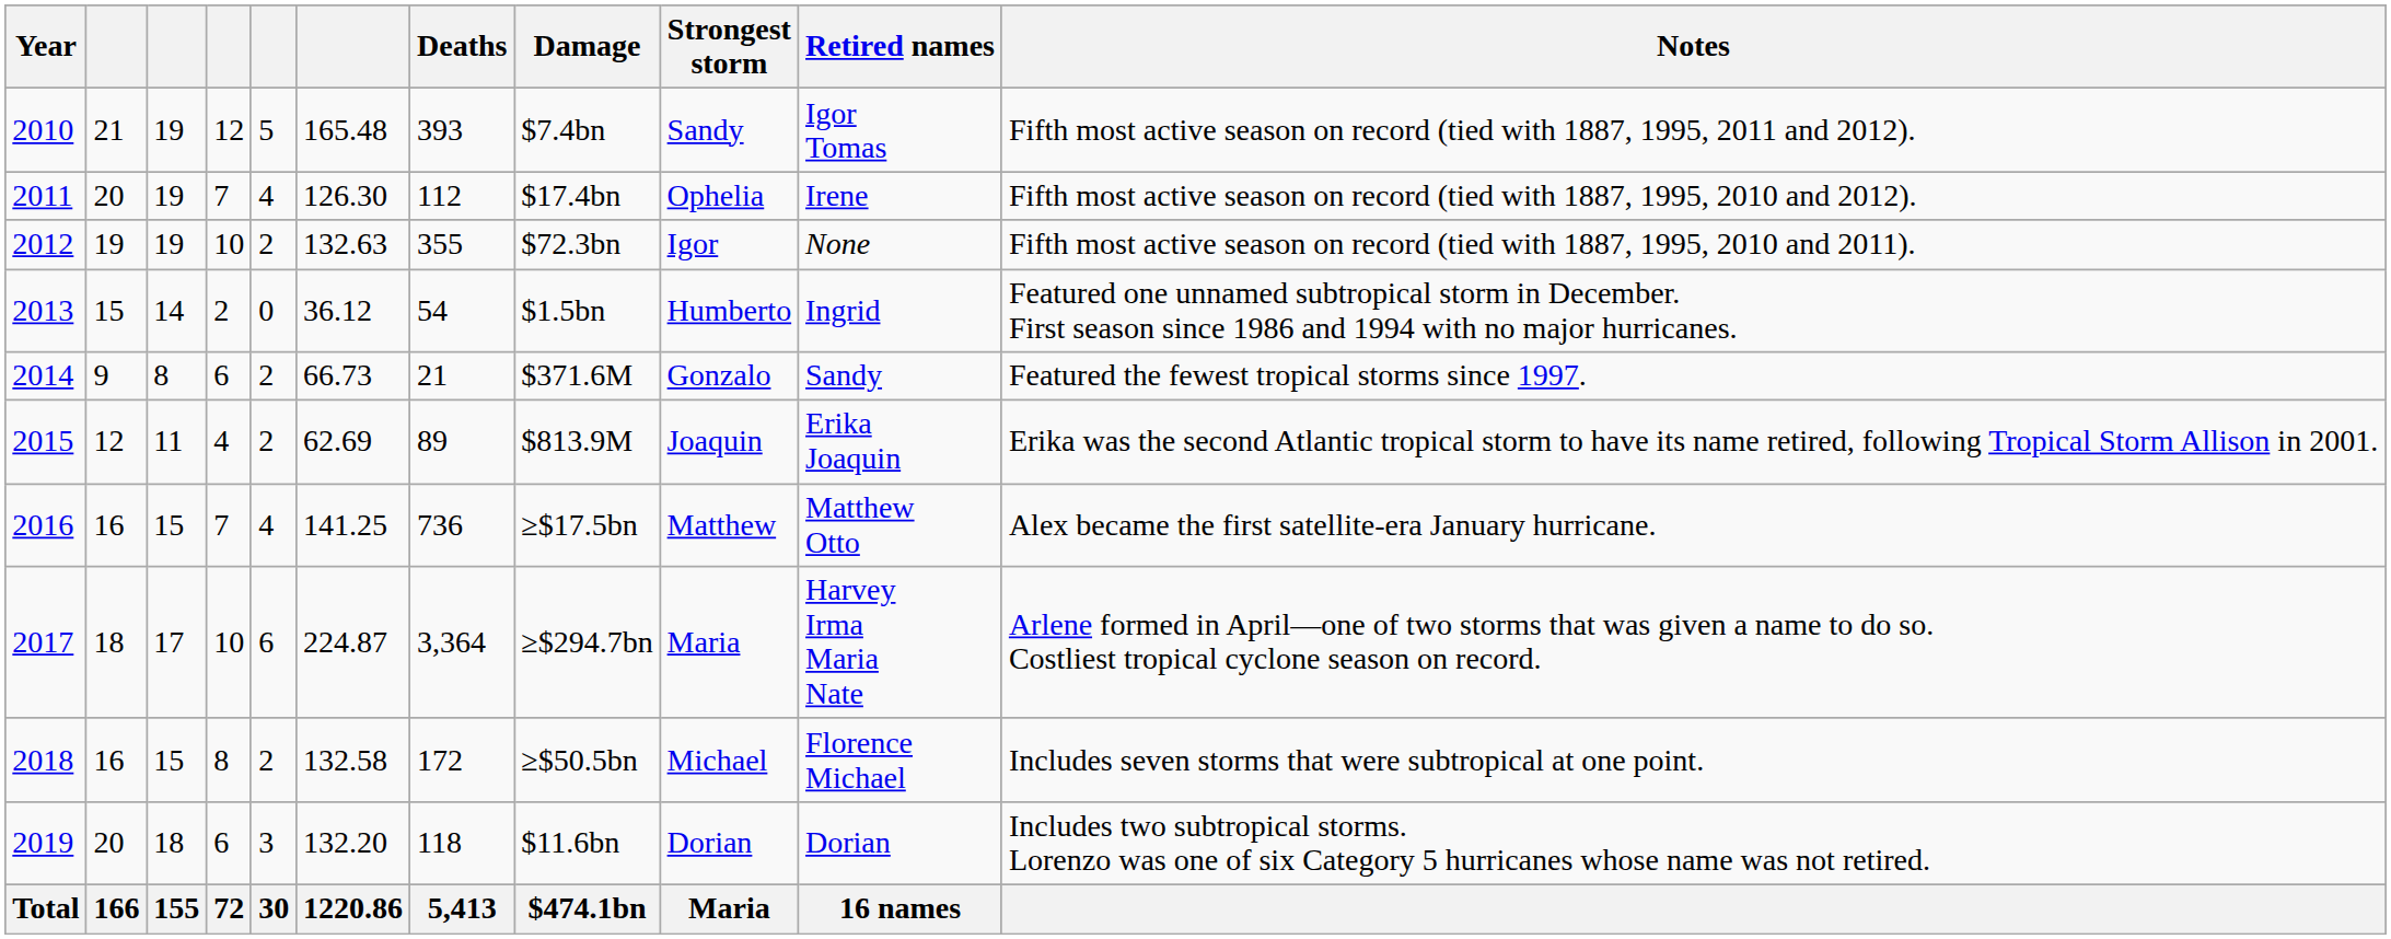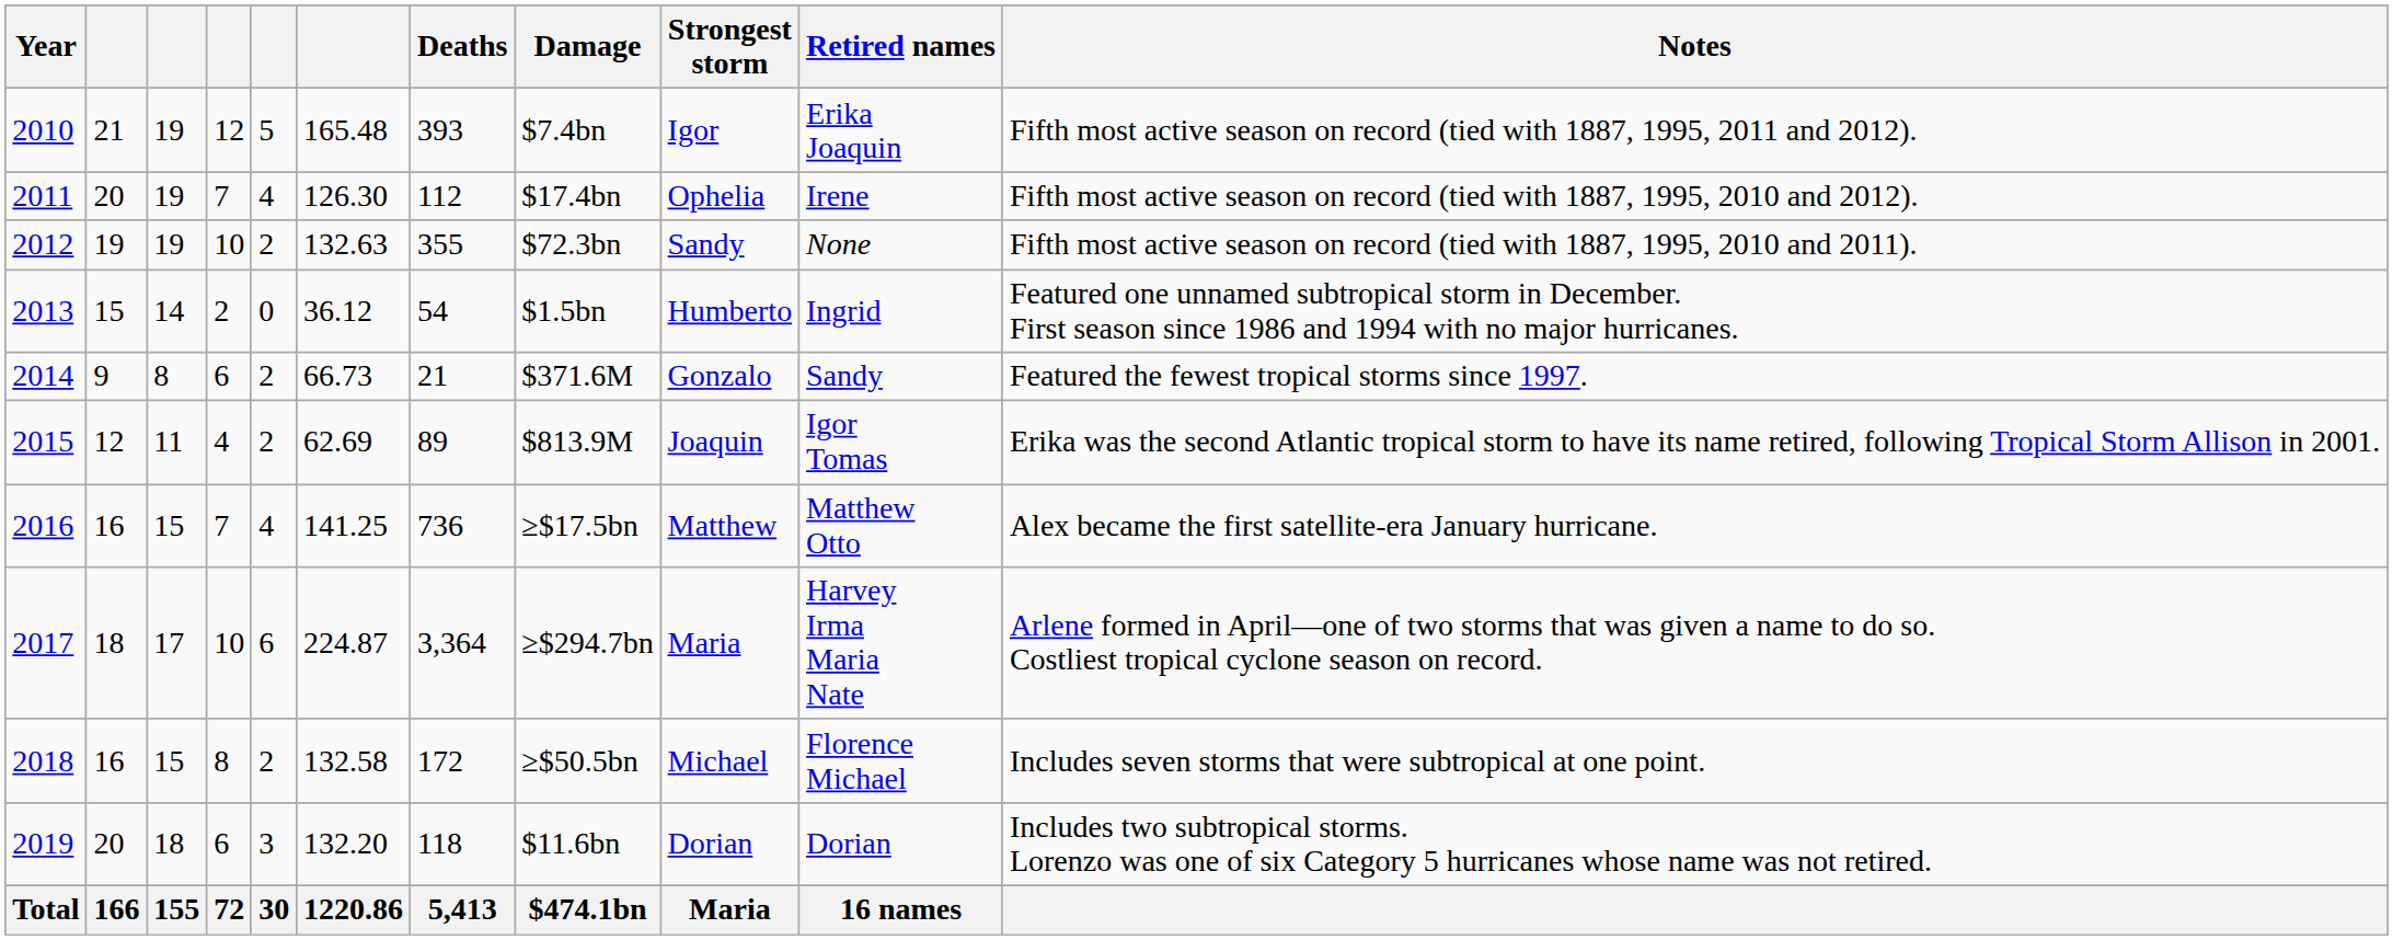2010 | Strongest storm: Sandy -> Igor
2010 | Retired names: Igor Tomas -> Erika Joaquin
2012 | Strongest storm: Igor -> Sandy
2015 | Retired names: Erika Joaquin -> Igor Tomas
